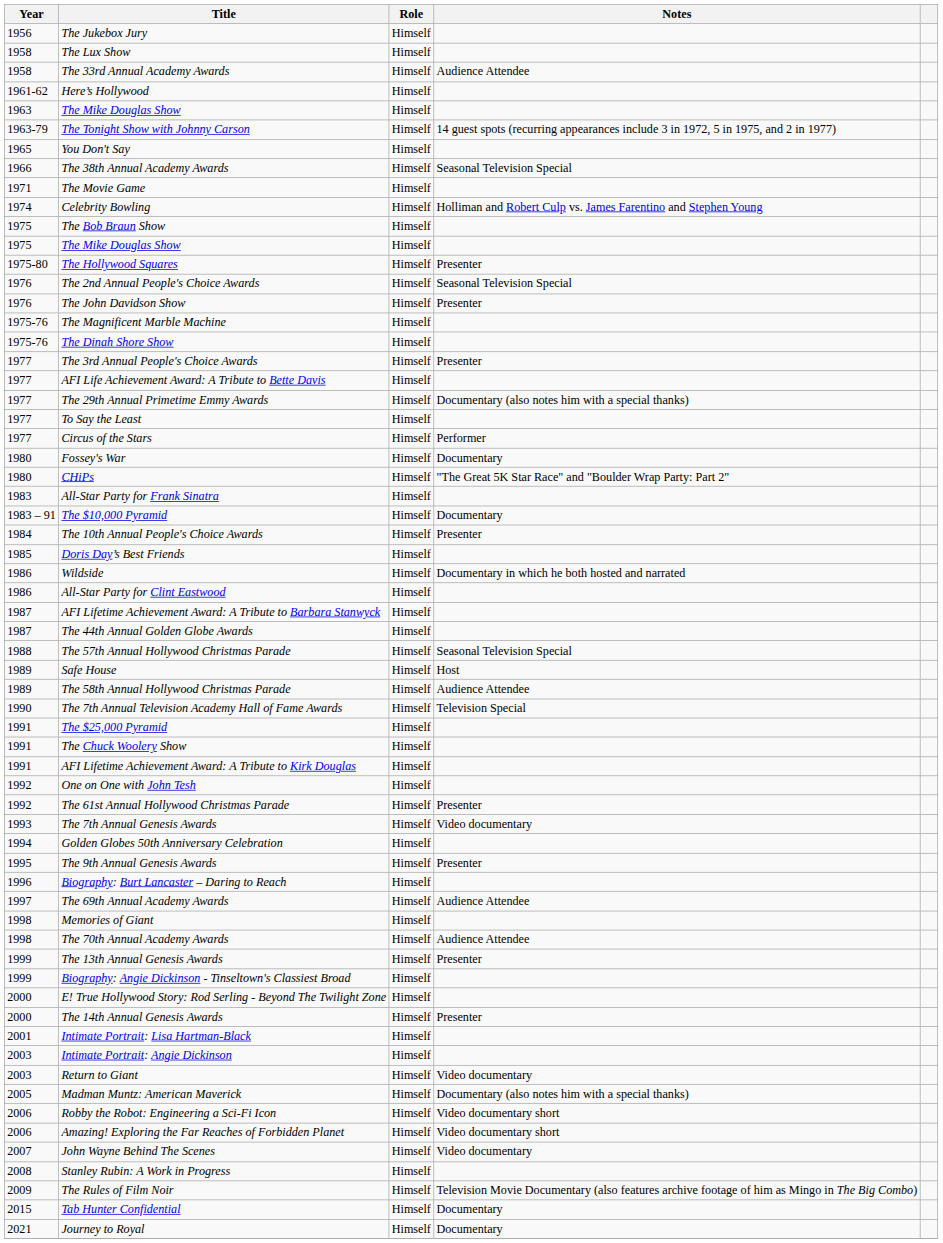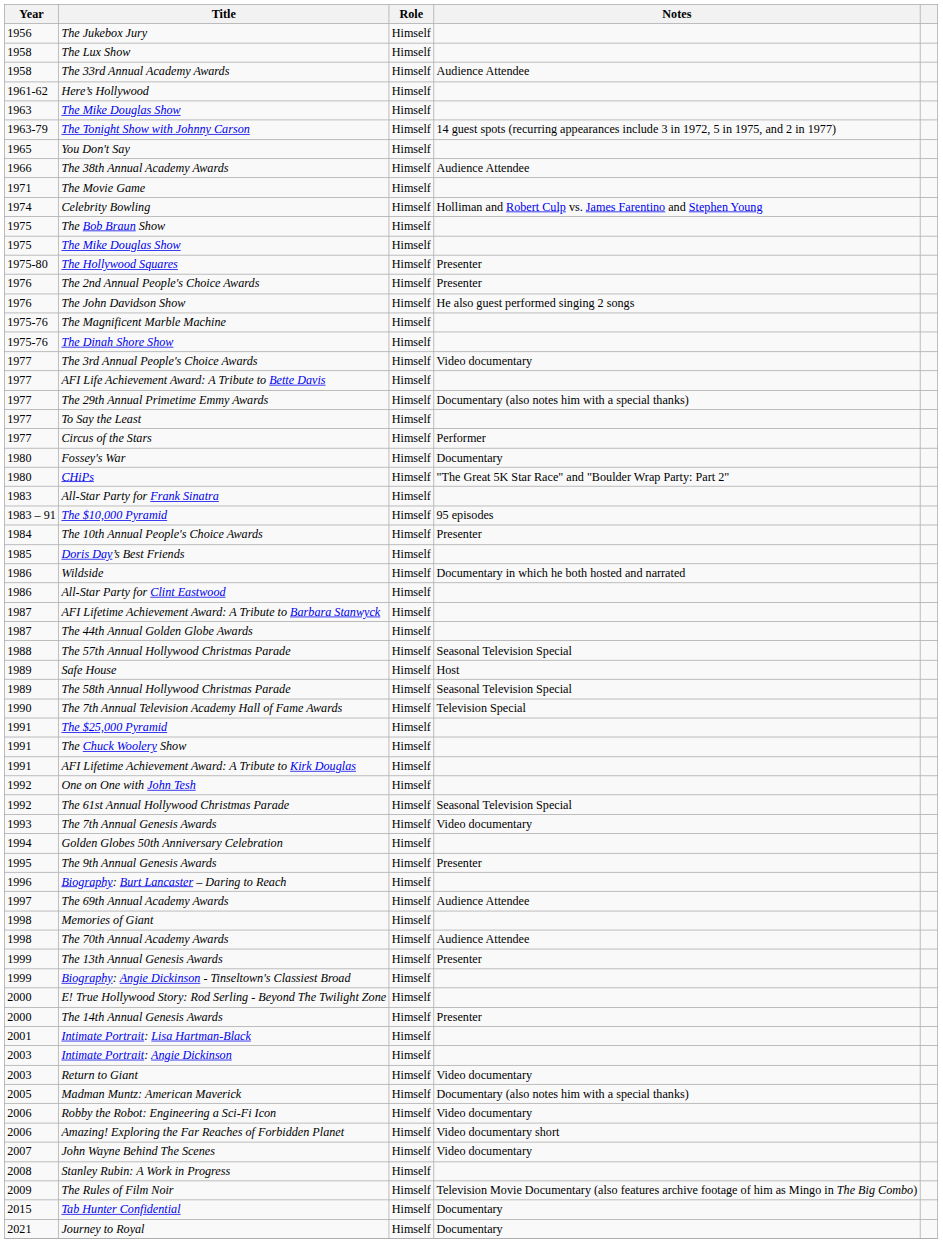The 38th Annual Academy Awards | Notes: Seasonal Television Special -> Audience Attendee
The 2nd Annual People's Choice Awards | Notes: Seasonal Television Special -> Presenter
The John Davidson Show | Notes: Presenter -> He also guest performed singing 2 songs
The 3rd Annual People's Choice Awards | Notes: Presenter -> Video documentary
The $10,000 Pyramid | Notes: Documentary -> 95 episodes
The 58th Annual Hollywood Christmas Parade | Notes: Audience Attendee -> Seasonal Television Special
The 61st Annual Hollywood Christmas Parade | Notes: Presenter -> Seasonal Television Special
Robby the Robot: Engineering a Sci-Fi Icon | Notes: Video documentary short -> Video documentary
